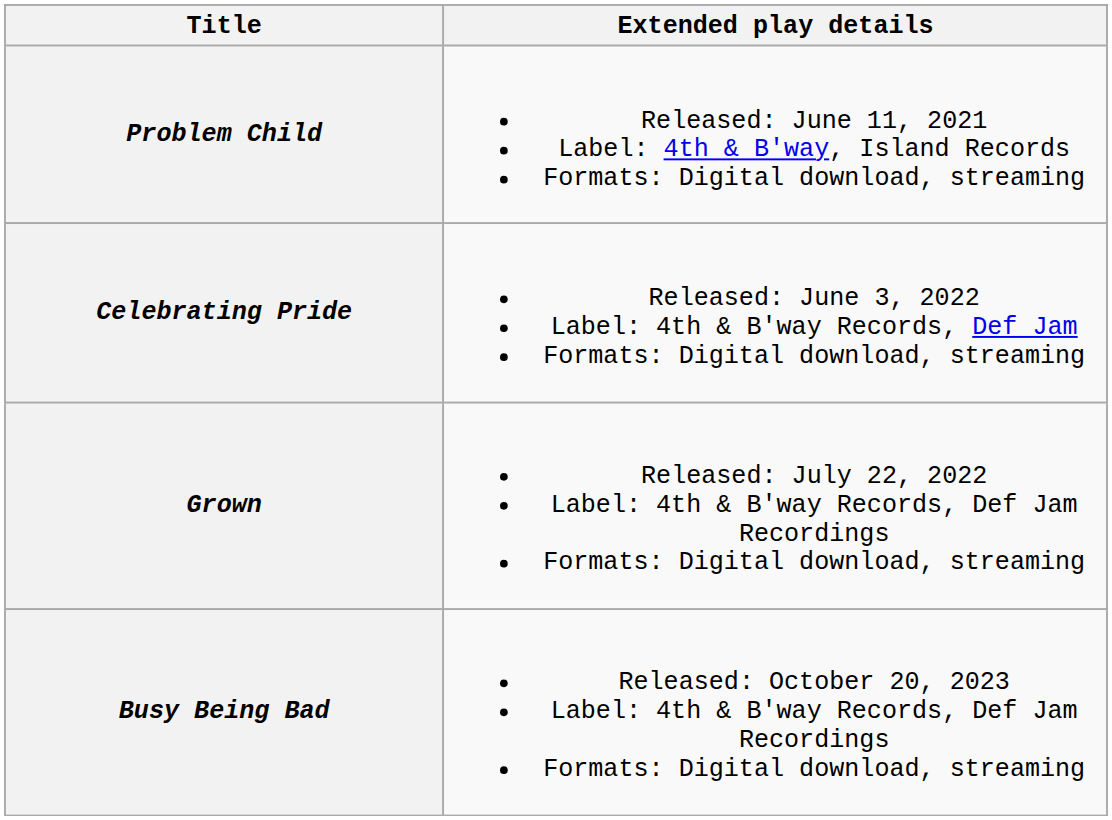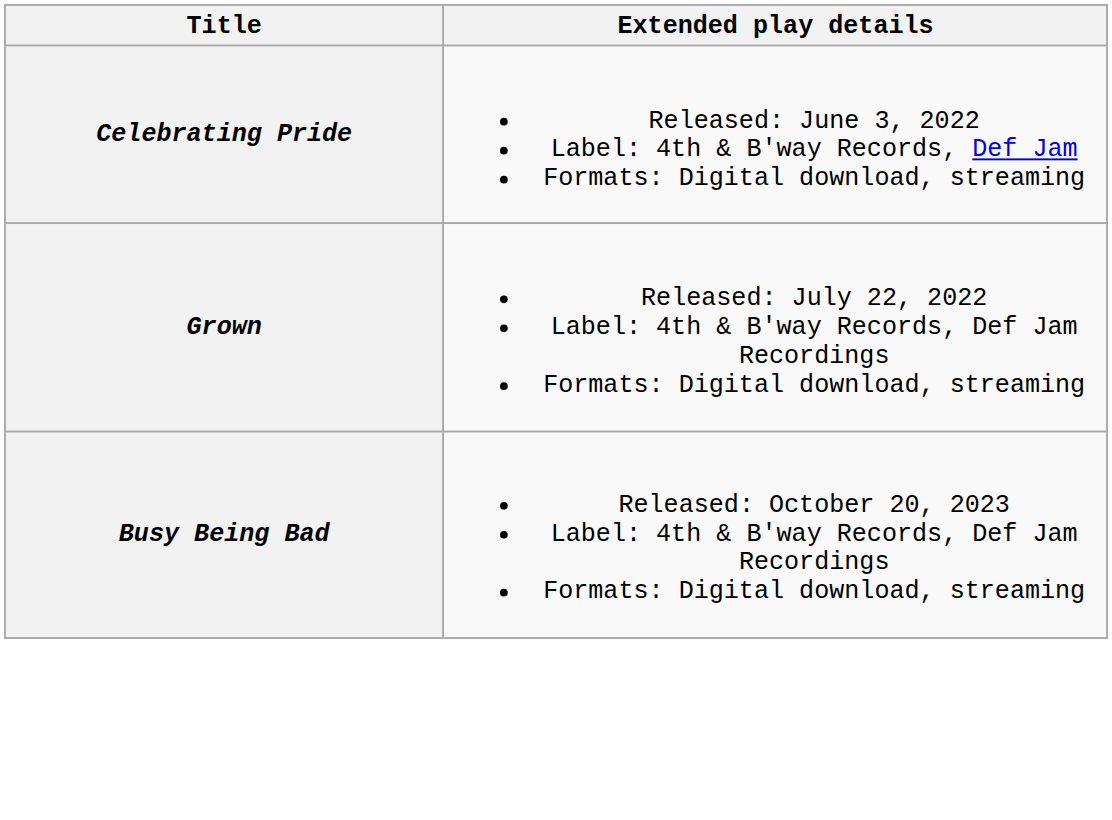- row: Problem Child | Released: June 11, 2021 Label: 4th & B'way, Island Records Formats: Digital download, streaming
